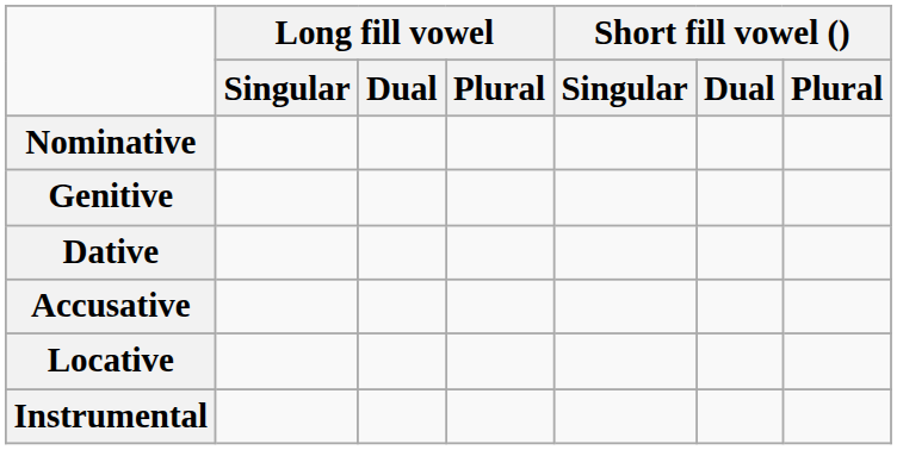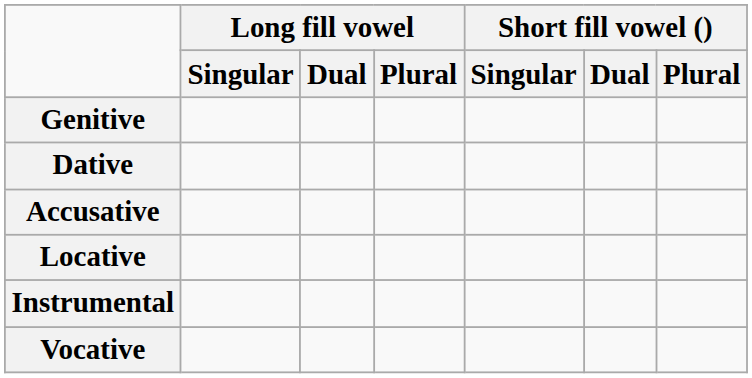- row: Nominative
+ row: Vocative
